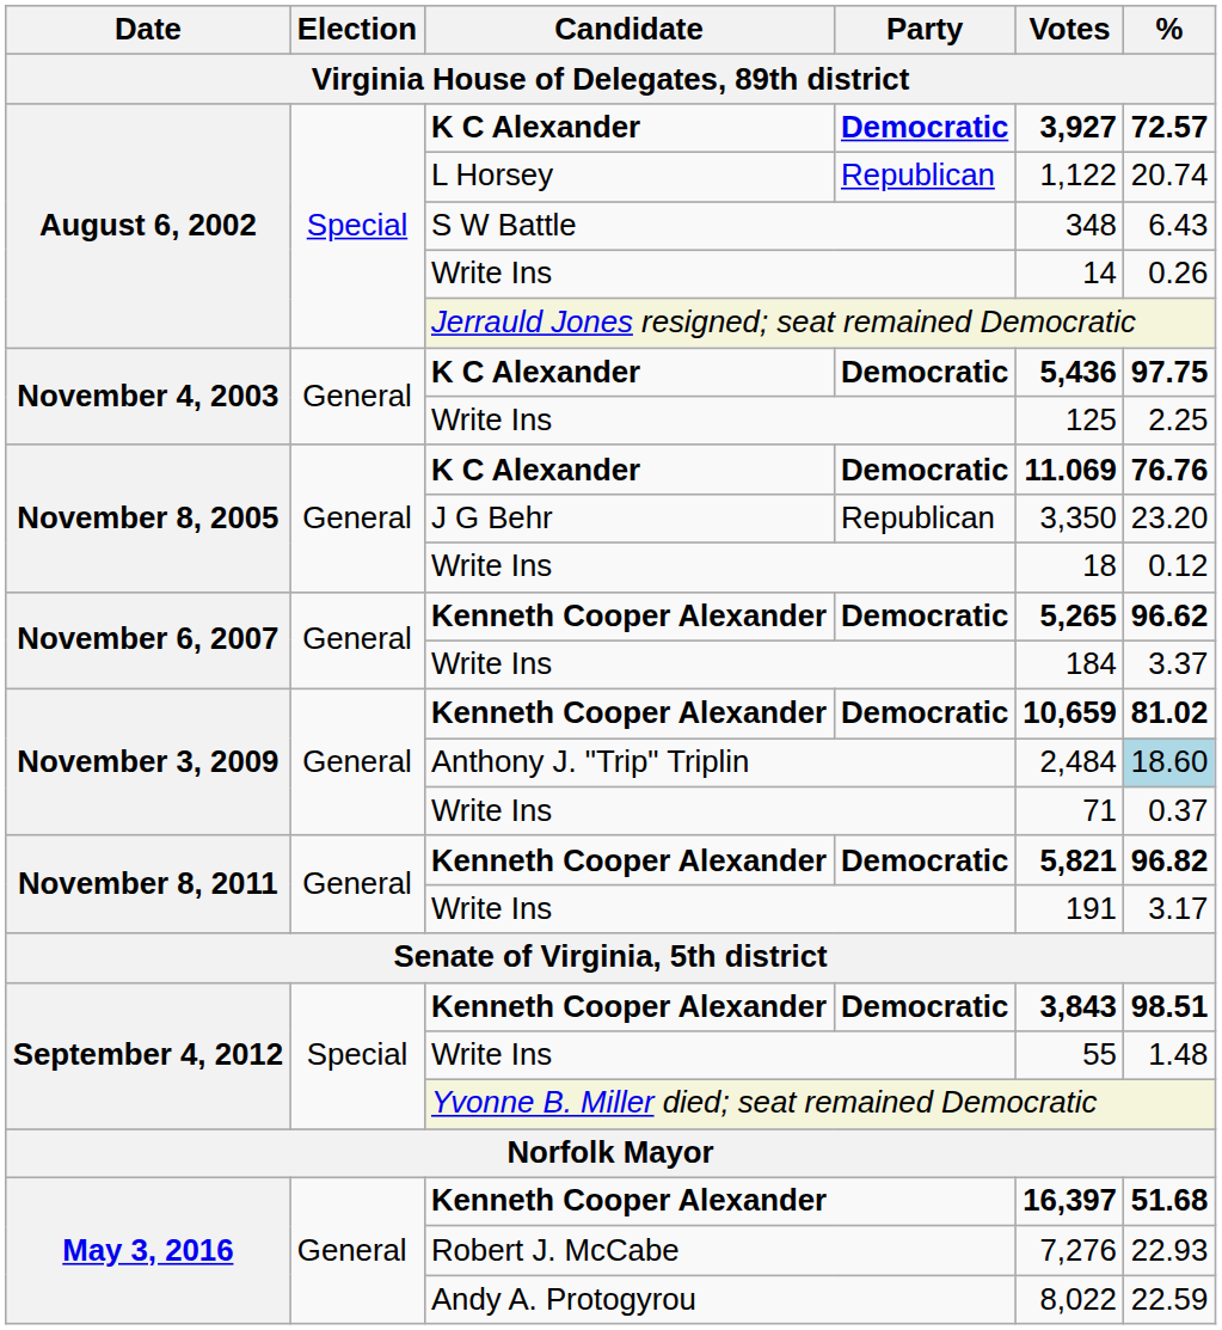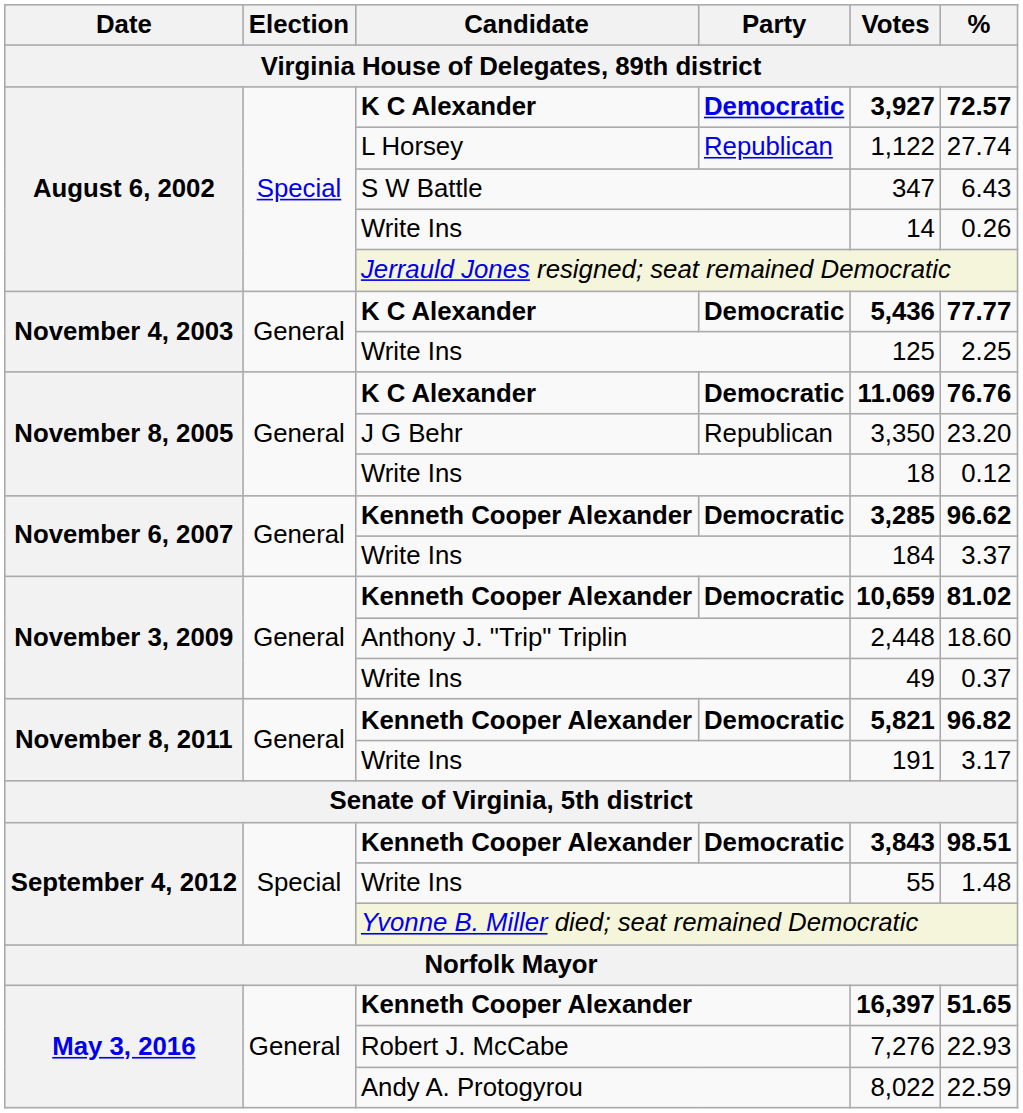L Horsey | %: 20.74 -> 27.74
S W Battle | Votes: 348 -> 347
November 4, 2003 / K C Alexander | %: 97.75 -> 77.77
November 6, 2007 / Kenneth Cooper Alexander | Votes: 5,265 -> 3,285
Anthony J. "Trip" Triplin | Votes: 2,484 -> 2,448
Anthony J. "Trip" Triplin | %: lightblue background -> no background
November 3, 2009 / Write Ins | Votes: 71 -> 49
May 3, 2016 / Kenneth Cooper Alexander | %: 51.68 -> 51.65
